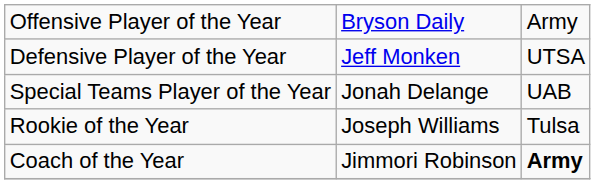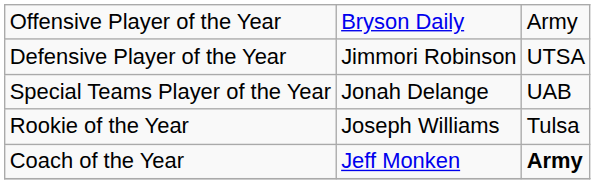Defensive Player of the Year | column 2: Jeff Monken -> Jimmori Robinson
Coach of the Year | column 2: Jimmori Robinson -> Jeff Monken
